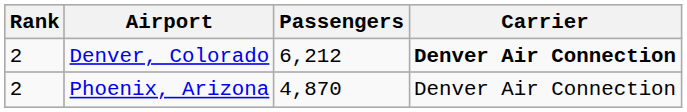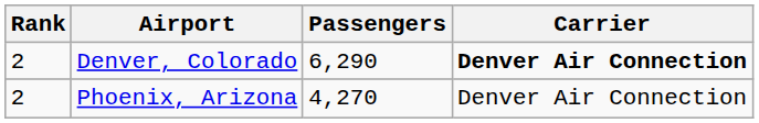Denver, Colorado | Passengers: 6,212 -> 6,290
Phoenix, Arizona | Passengers: 4,870 -> 4,270
